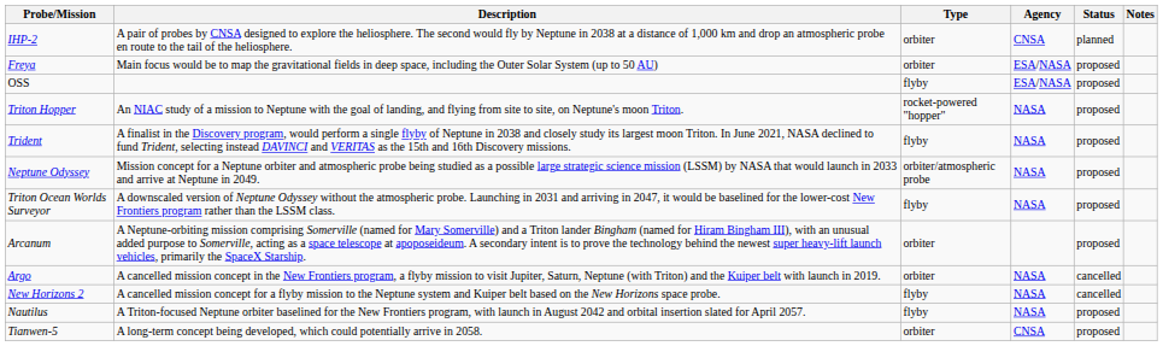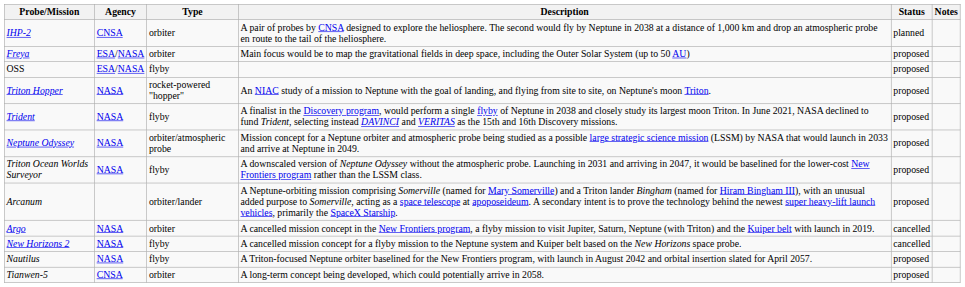columns swapped: Agency <-> Description
Arcanum | Type: orbiter -> orbiter/lander
